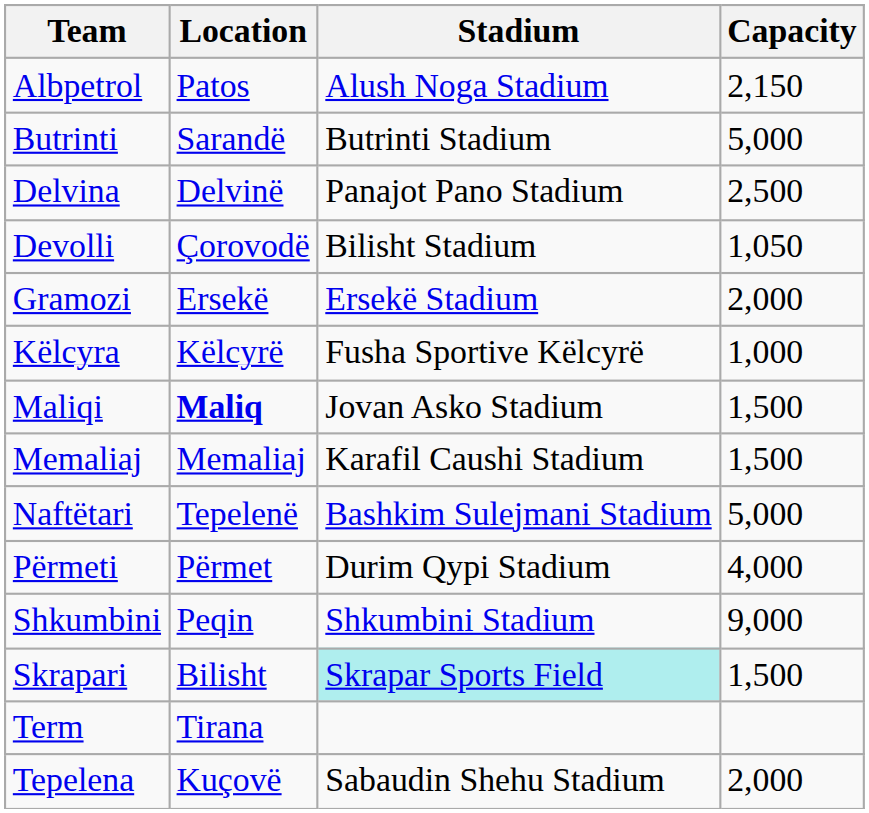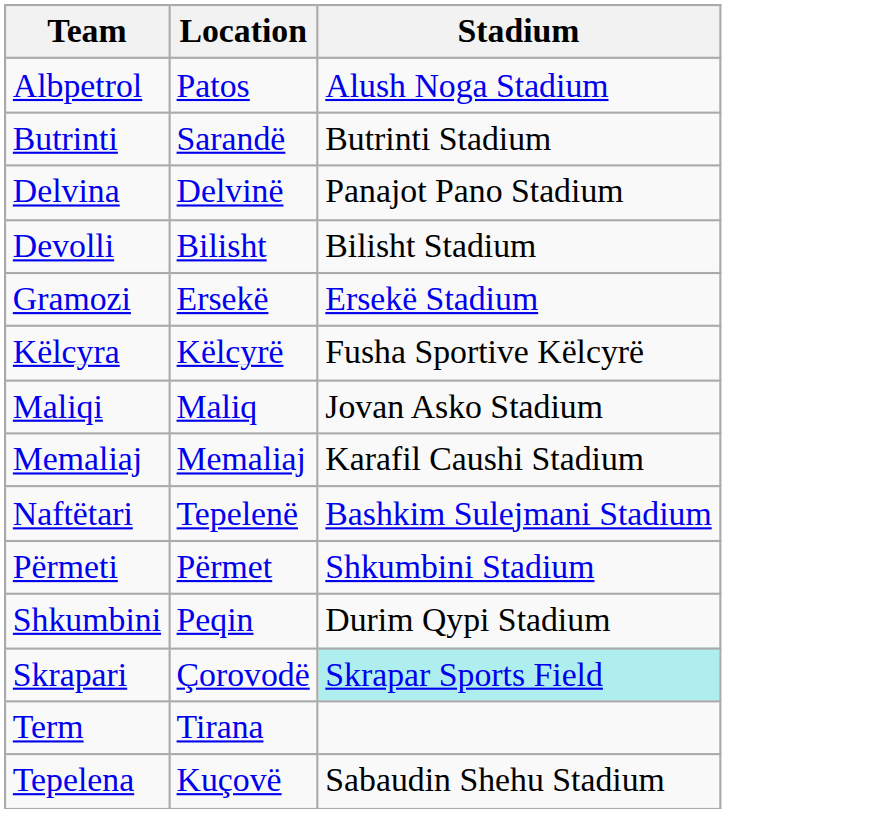- column: Capacity | 2,150 | 5,000 | 2,500 | 1,050 | 2,000 | 1,000 | 1,500 | 1,500 | 5,000 | 4,000 | 9,000 | 1,500 | 2,000
Devolli | Location: Çorovodë -> Bilisht
Maliqi | Location: bold -> normal
Përmeti | Stadium: Durim Qypi Stadium -> Shkumbini Stadium
Shkumbini | Stadium: Shkumbini Stadium -> Durim Qypi Stadium
Skrapari | Location: Bilisht -> Çorovodë
